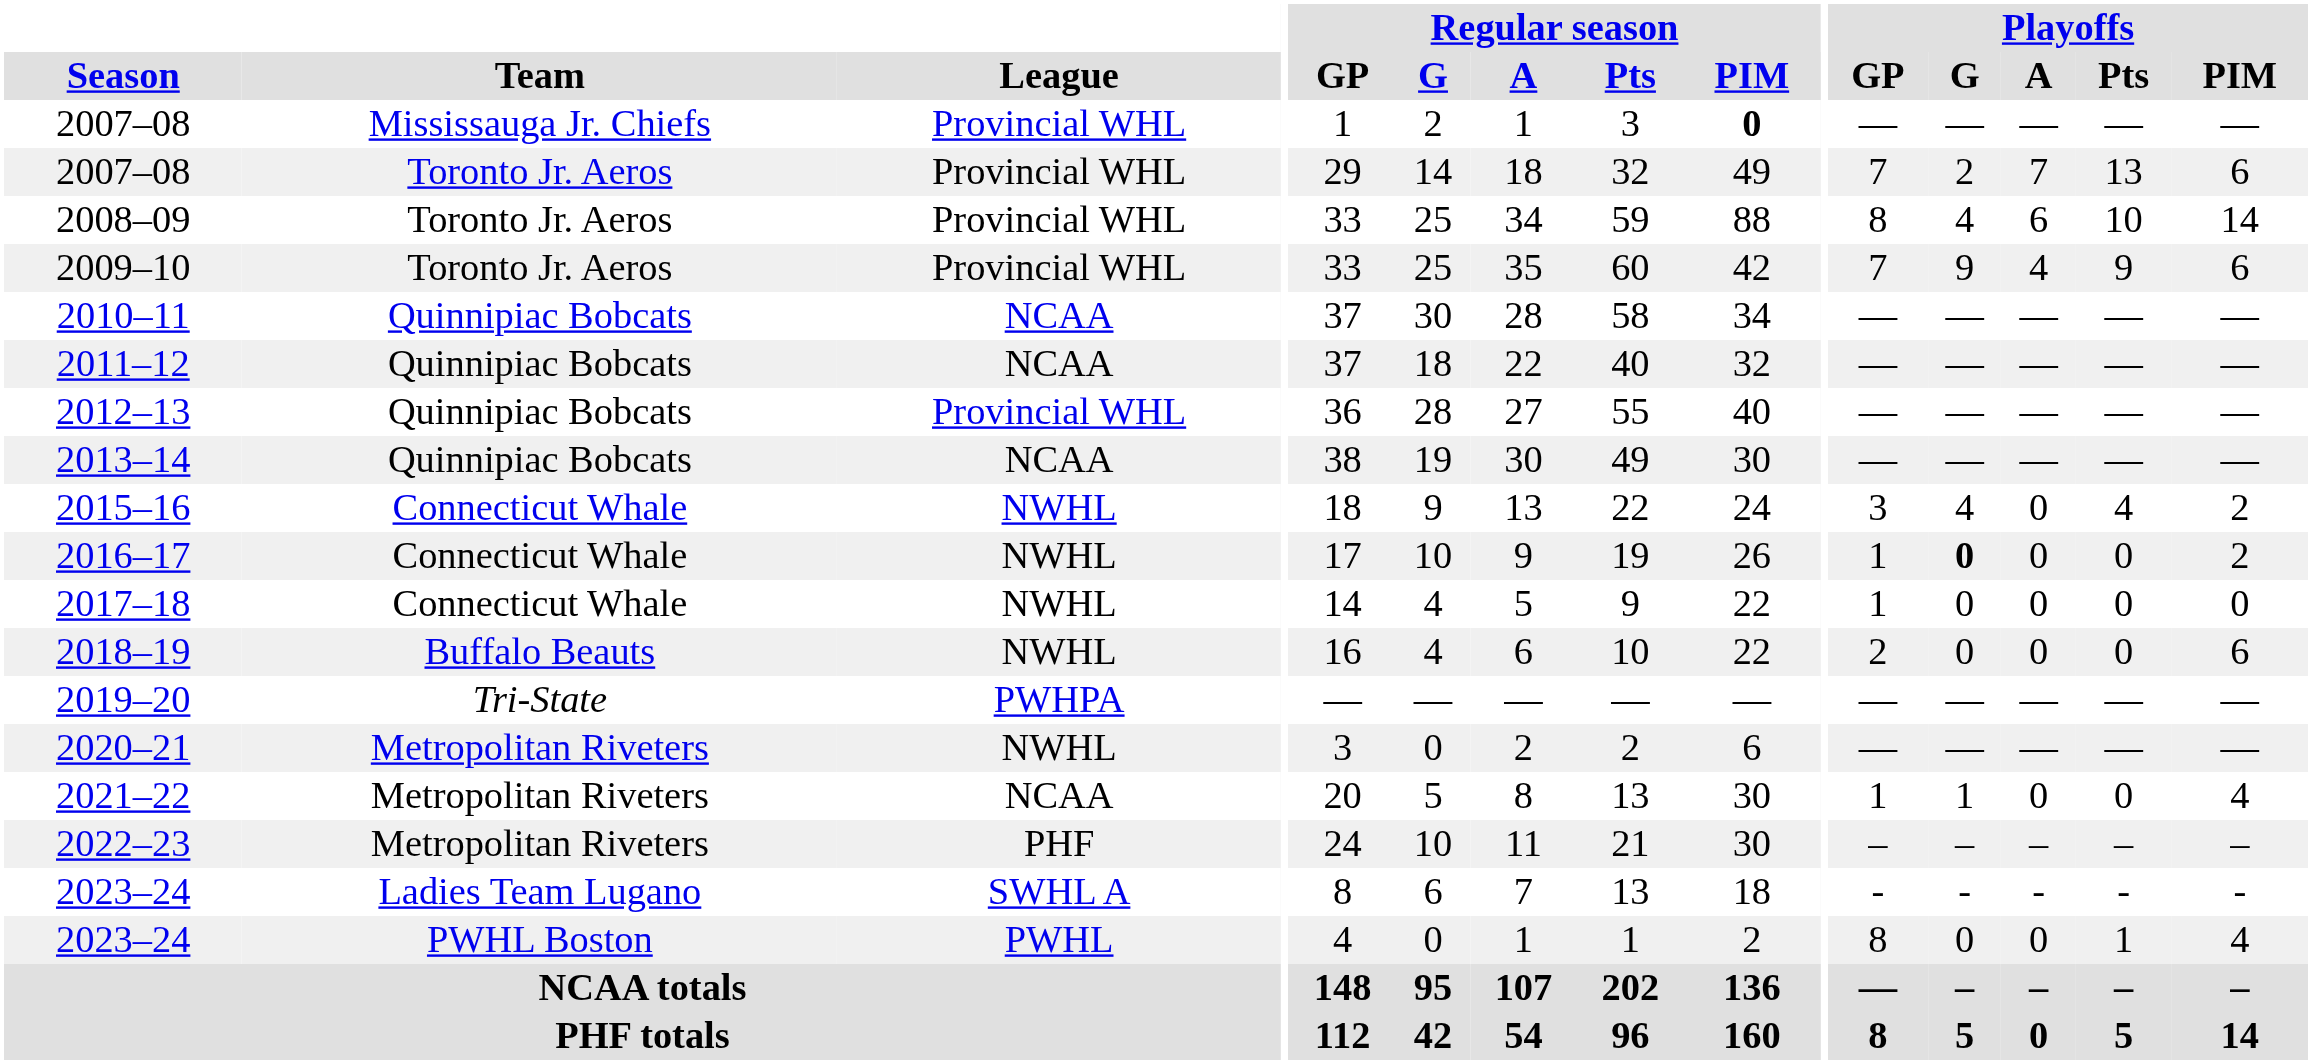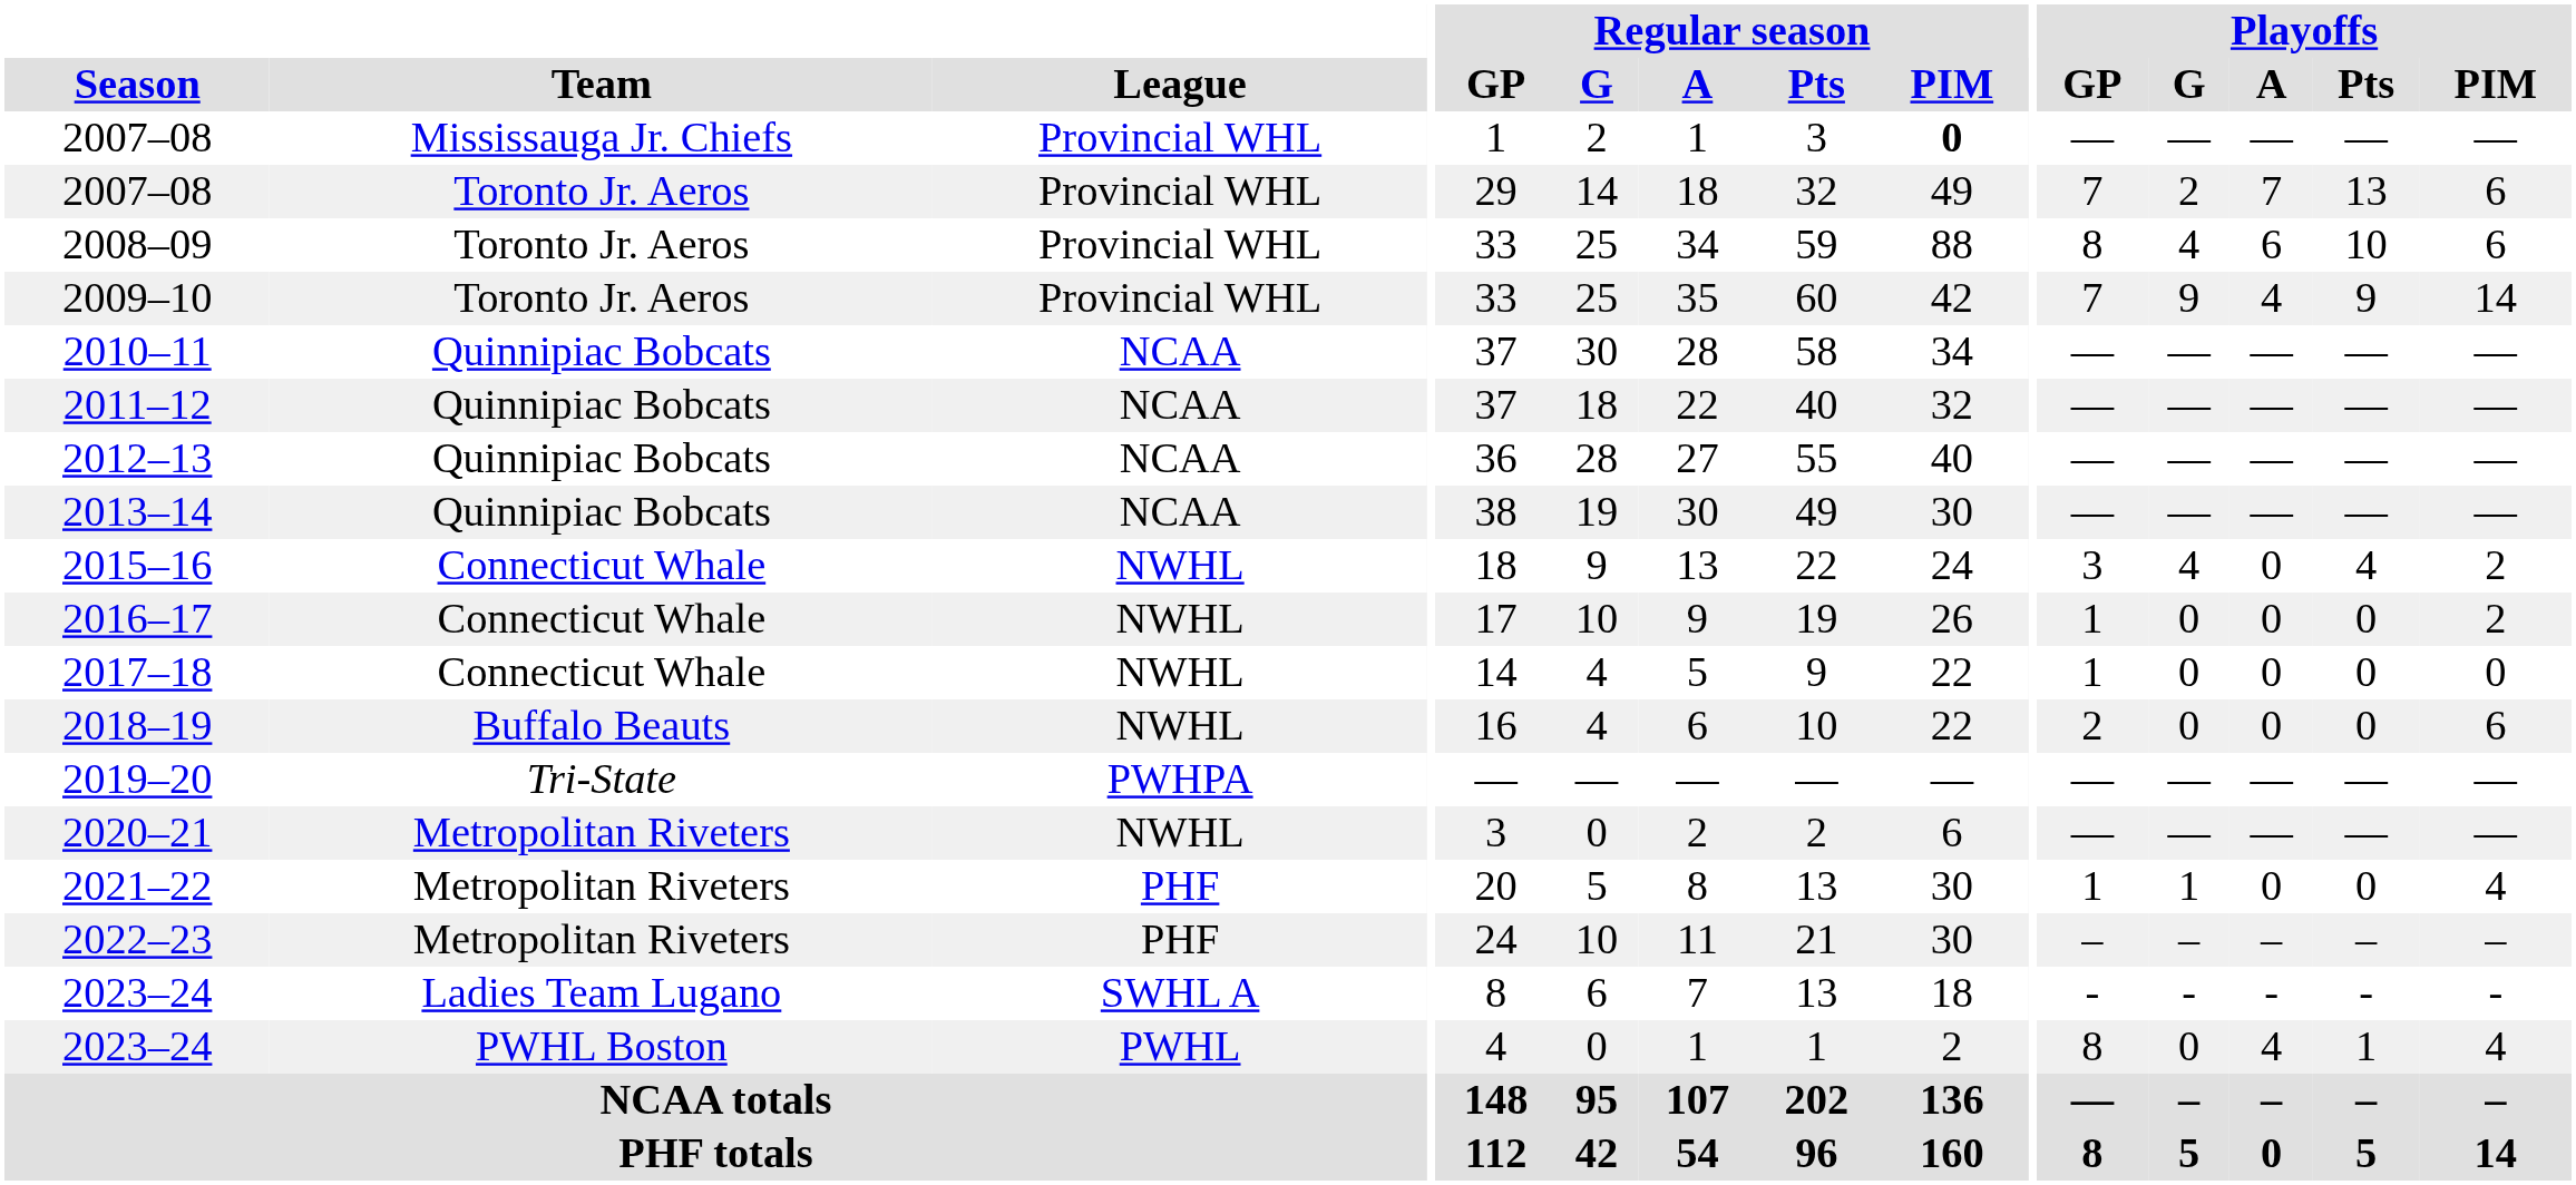2008–09 | Playoffs / PIM: 14 -> 6
2009–10 | Playoffs / PIM: 6 -> 14
2012–13 | League: Provincial WHL -> NCAA
2016–17 | Playoffs / G: bold -> normal
2021–22 | League: NCAA -> PHF
2023–24 / PWHL Boston | Playoffs / A: 0 -> 4
